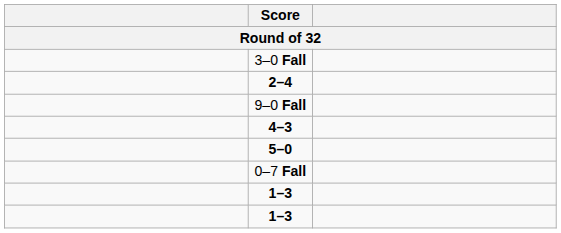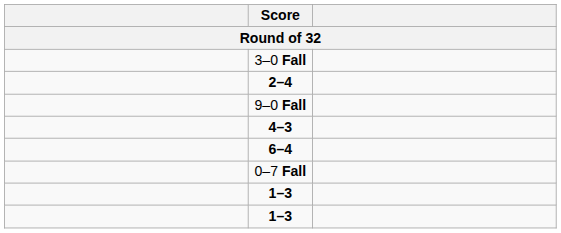+ row: 6–4
- row: 5–0
